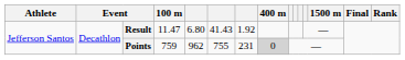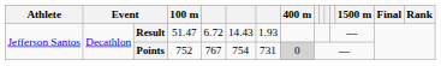Result | 100 m: 11.47 -> 51.47
Result | column 5: 6.80 -> 6.72
Result | column 6: 41.43 -> 14.43
Result | column 7: 1.92 -> 1.93
Points | 100 m: 759 -> 752
Points | column 5: 962 -> 767
Points | column 6: 755 -> 754
Points | column 7: 231 -> 731
